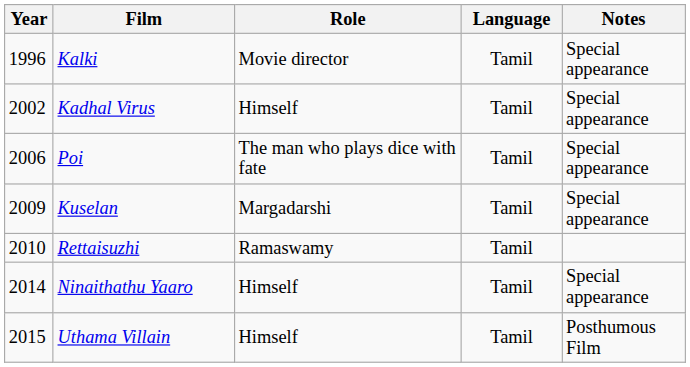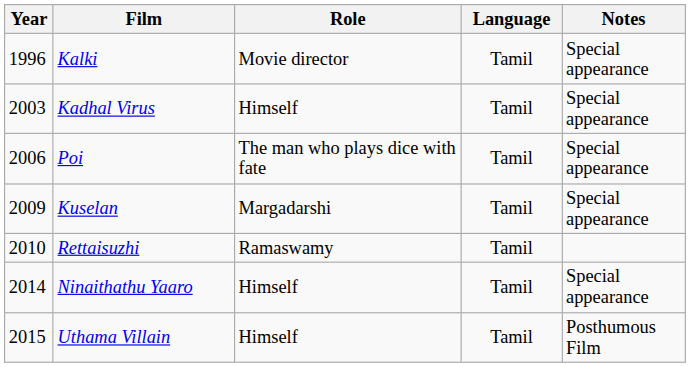Kadhal Virus | Year: 2002 -> 2003
